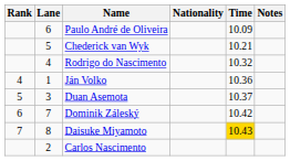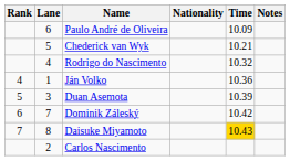Duan Asemota | Time: 10.37 -> 10.39
